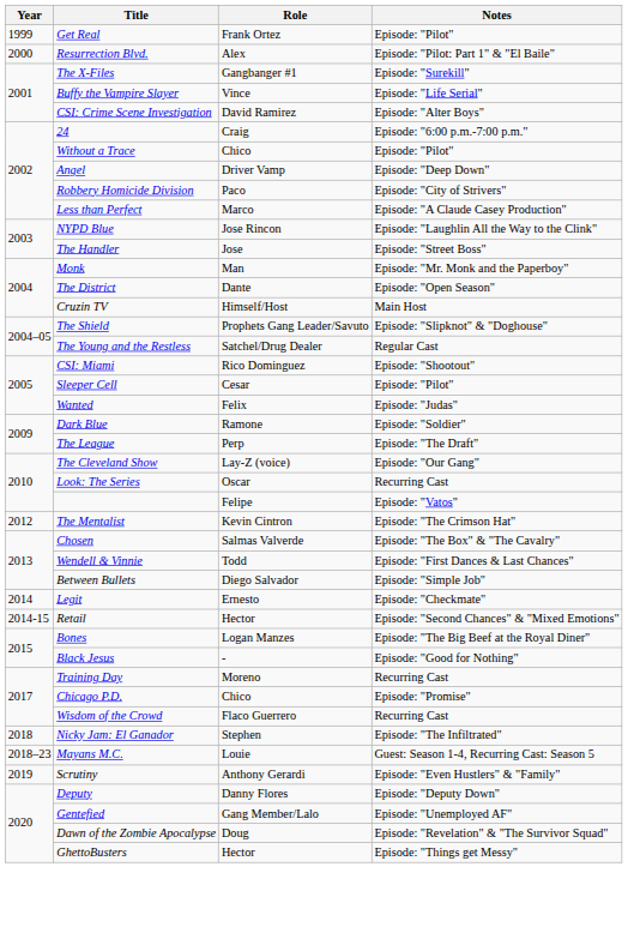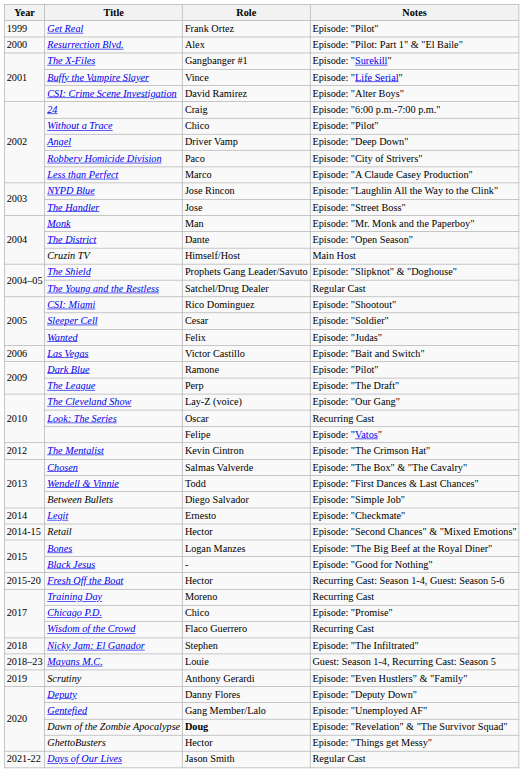Sleeper Cell | Notes: Episode: "Pilot" -> Episode: "Soldier"
+ row: 2006 | Las Vegas | Victor Castillo | Episode: "Bait and Switch"
Dark Blue | Notes: Episode: "Soldier" -> Episode: "Pilot"
+ row: 2015-20 | Fresh Off the Boat | Hector | Recurring Cast: Season 1-4, Guest: Season 5-6
Dawn of the Zombie Apocalypse | Role: normal -> bold
+ row: 2021-22 | Days of Our Lives | Jason Smith | Regular Cast
